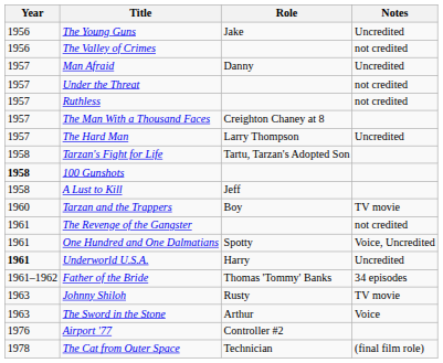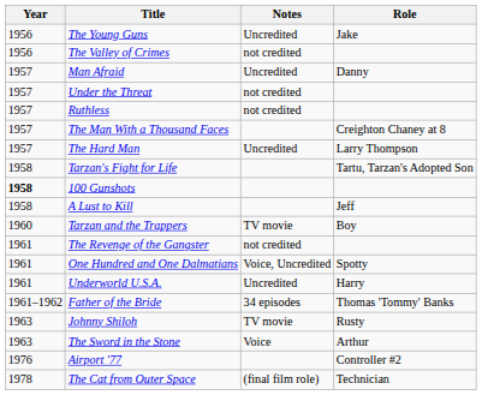columns swapped: Role <-> Notes
Underworld U.S.A. | Year: bold -> normal
